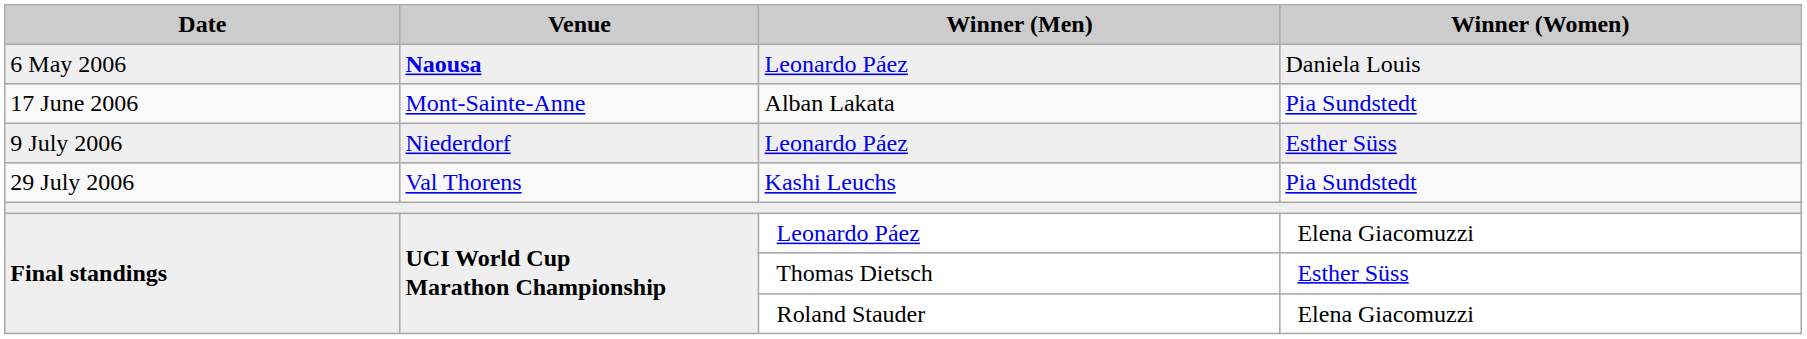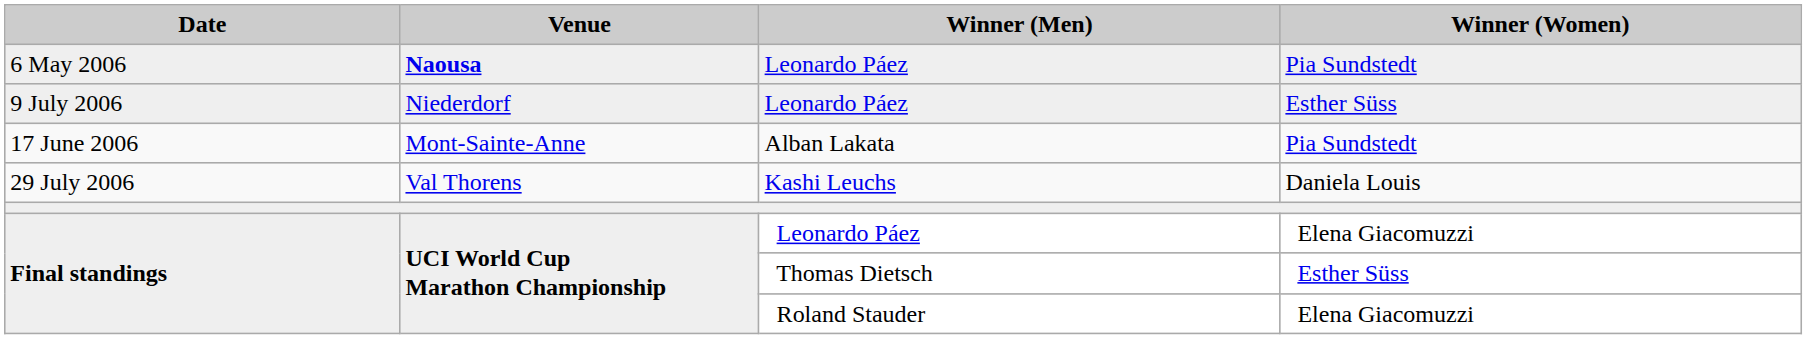6 May 2006 | Winner (Women): Daniela Louis -> Pia Sundstedt
rows swapped: 17 June 2006 <-> 9 July 2006
29 July 2006 | Winner (Women): Pia Sundstedt -> Daniela Louis
